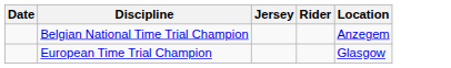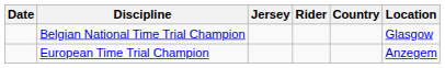+ column: Country
Belgian National Time Trial Champion | Location: Anzegem -> Glasgow
European Time Trial Champion | Location: Glasgow -> Anzegem
